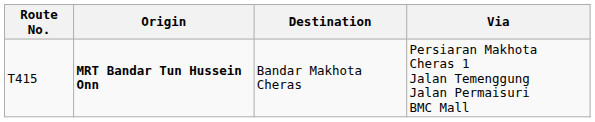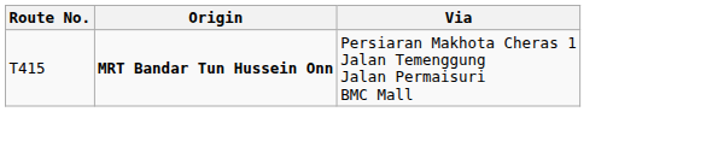- column: Destination | Bandar Makhota Cheras
